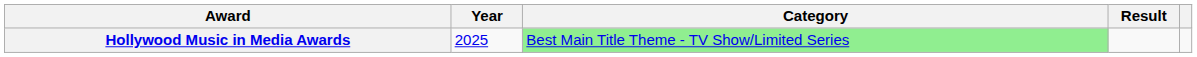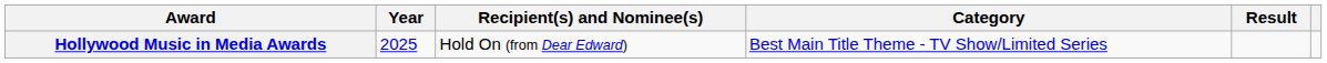+ column: Recipient(s) and Nominee(s) | Hold On (from Dear Edward)
Hollywood Music in Media Awards | Category: lightgreen background -> no background
